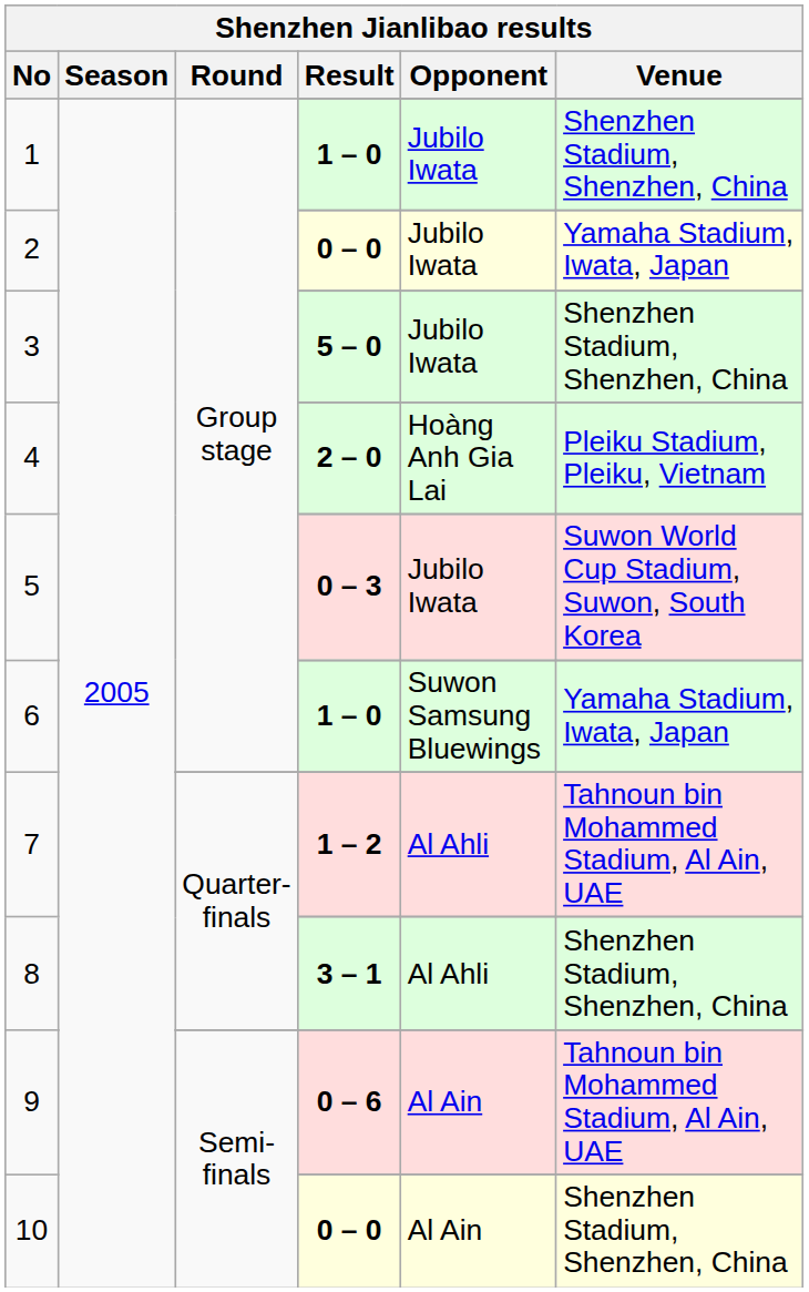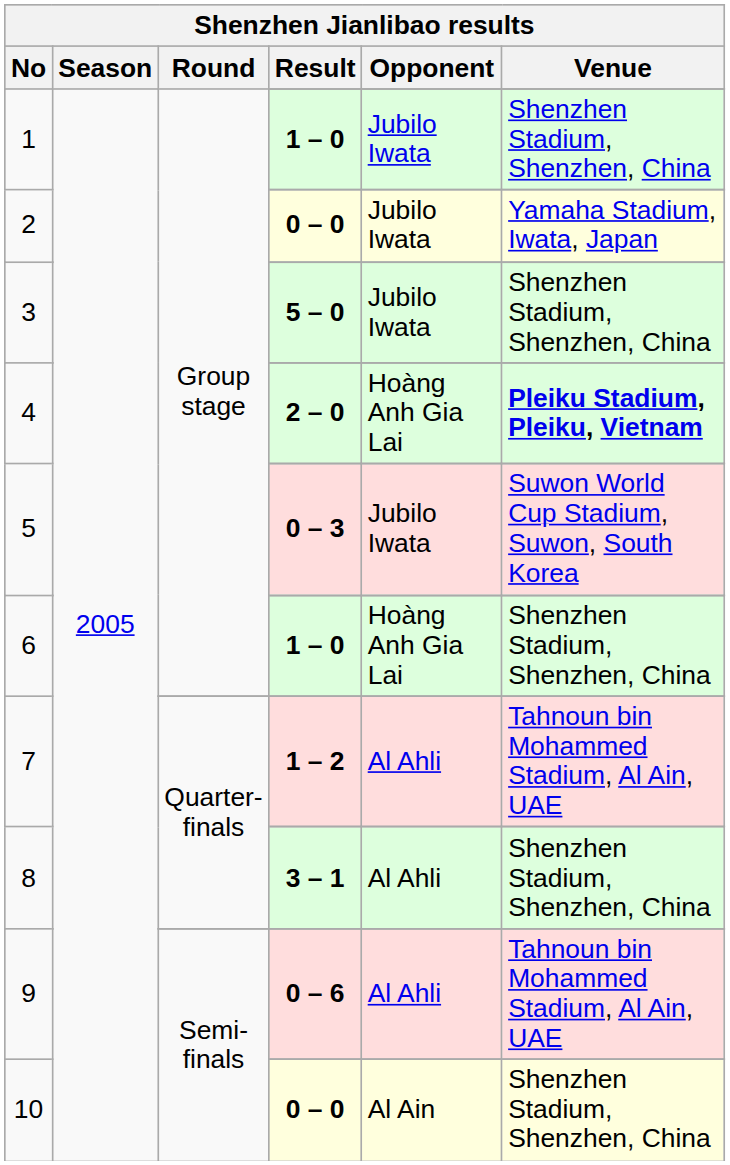4 / 2 – 0 | Venue: normal -> bold
6 / 1 – 0 | Opponent: Suwon Samsung Bluewings -> Hoàng Anh Gia Lai
6 / 1 – 0 | Venue: Yamaha Stadium, Iwata, Japan -> Shenzhen Stadium, Shenzhen, China
9 / 0 – 6 | Opponent: Al Ain -> Al Ahli
